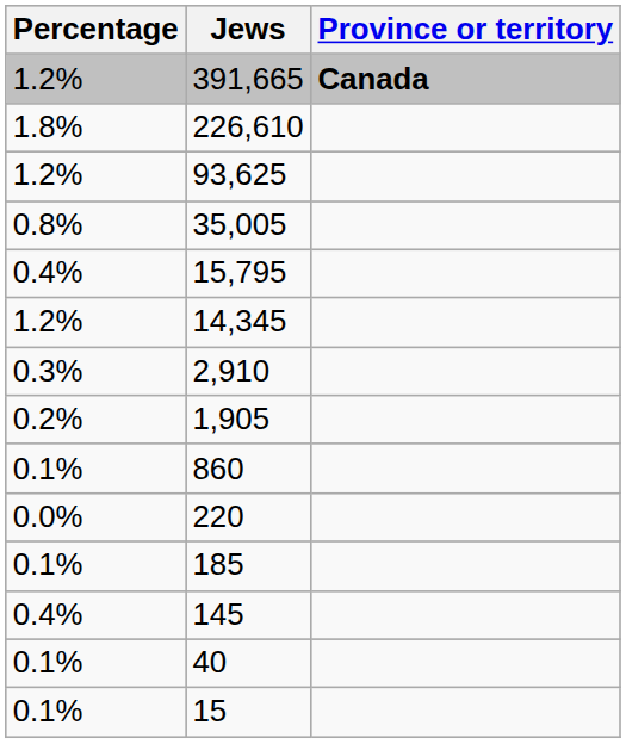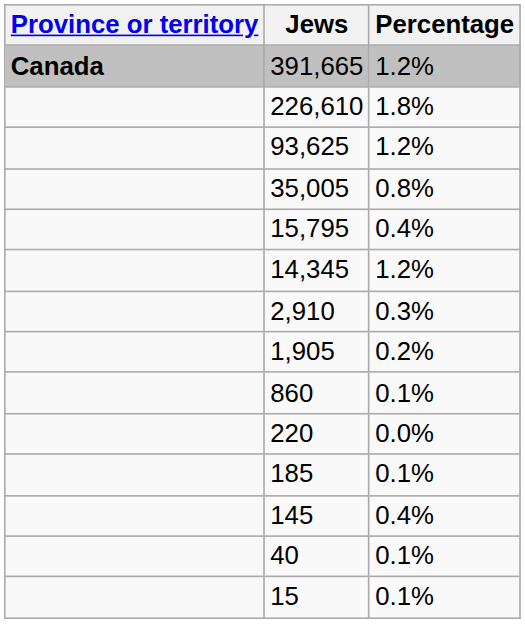columns swapped: Province or territory <-> Percentage
